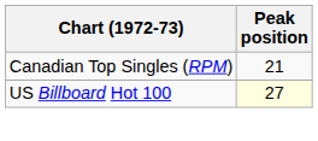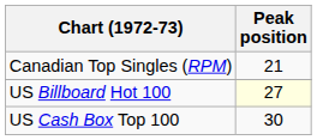+ row: US Cash Box Top 100 | 30
